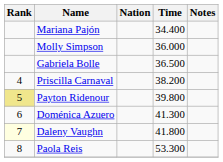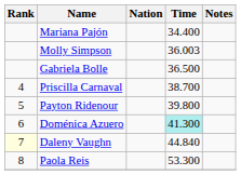Molly Simpson | Time: 36.000 -> 36.003
Priscilla Carnaval | Time: 38.200 -> 38.700
Payton Ridenour | Rank: khaki background -> no background
Doménica Azuero | Time: no background -> paleturquoise background
Daleny Vaughn | Time: 41.800 -> 44.840
